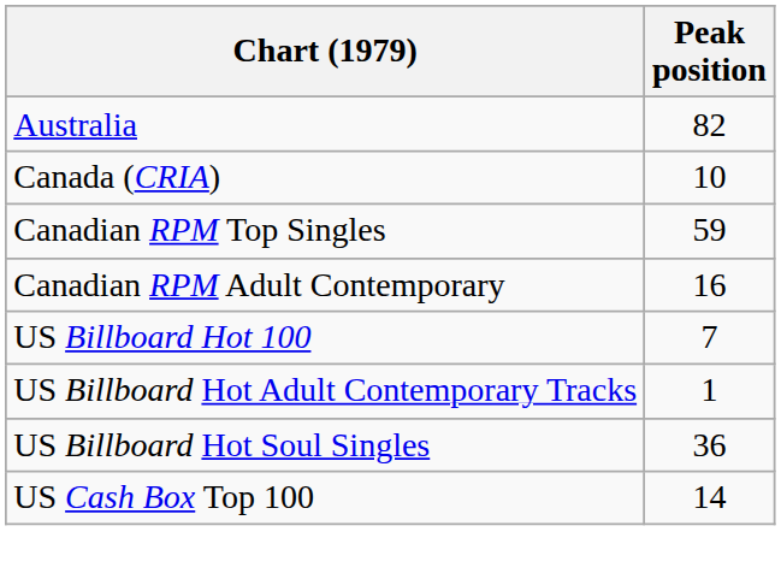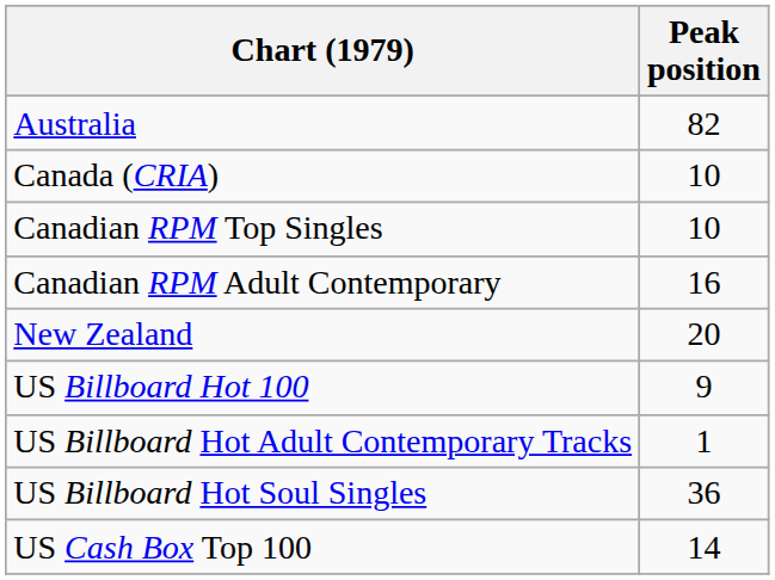Canadian RPM Top Singles | Peak position: 59 -> 10
+ row: New Zealand | 20
US Billboard Hot 100 | Peak position: 7 -> 9
